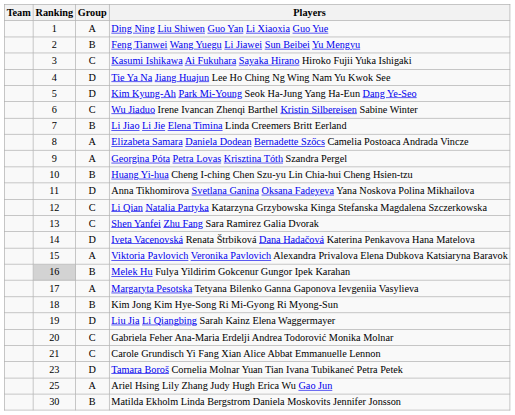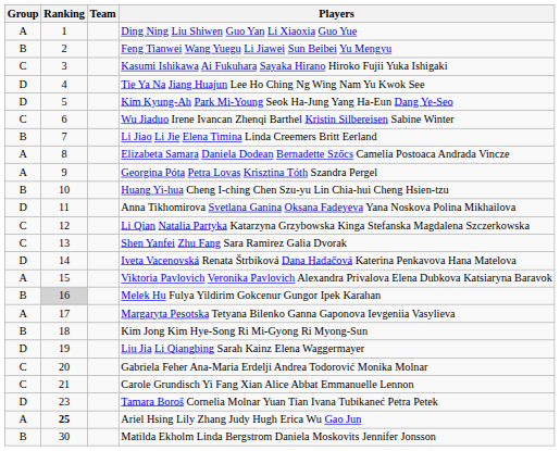columns swapped: Team <-> Group
Ariel Hsing Lily Zhang Judy Hugh Erica Wu Gao Jun | Ranking: normal -> bold
